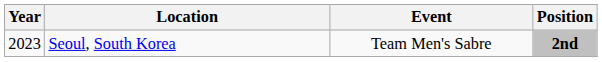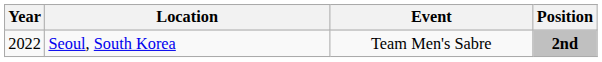Seoul, South Korea | Year: 2023 -> 2022
